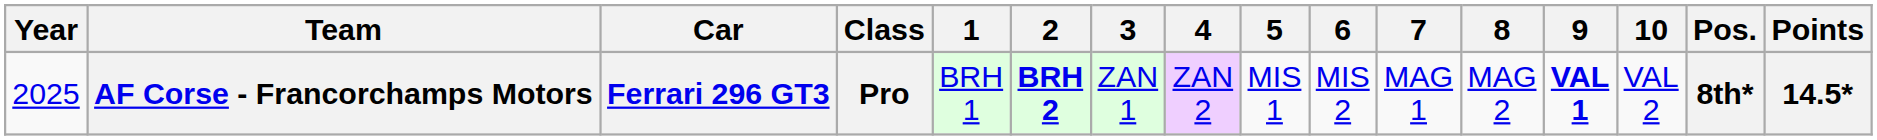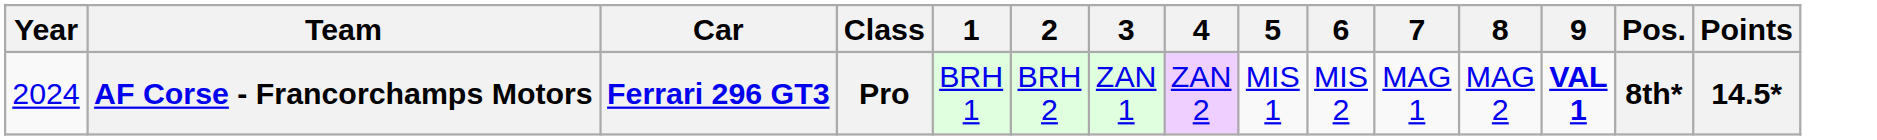- column: 10 | VAL 2
AF Corse - Francorchamps Motors | Year: 2025 -> 2024
AF Corse - Francorchamps Motors | 2: bold -> normal
